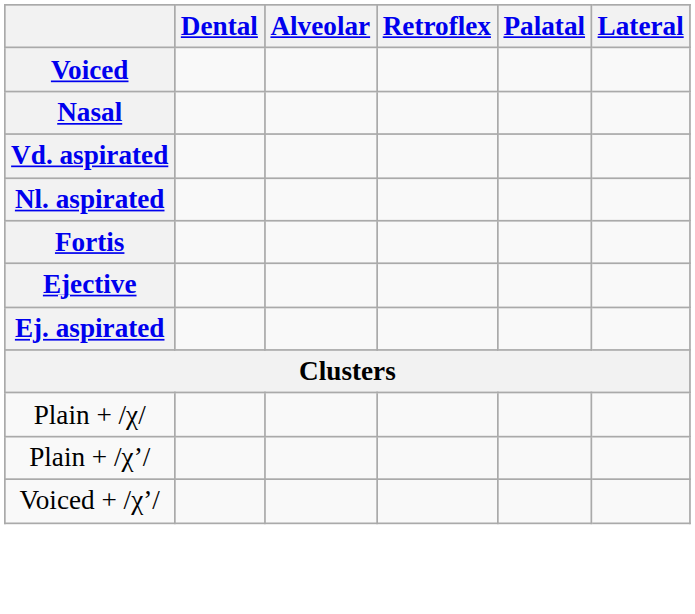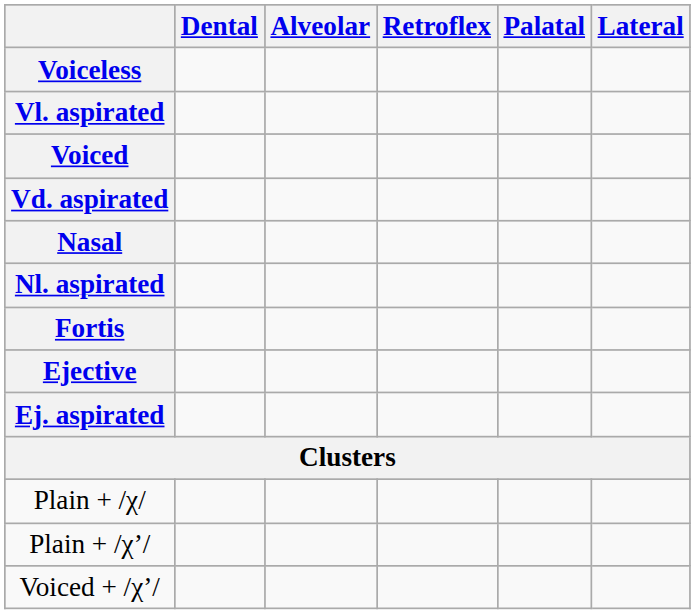+ row: Voiceless
+ row: Vl. aspirated
rows swapped: Vd. aspirated <-> Nasal
